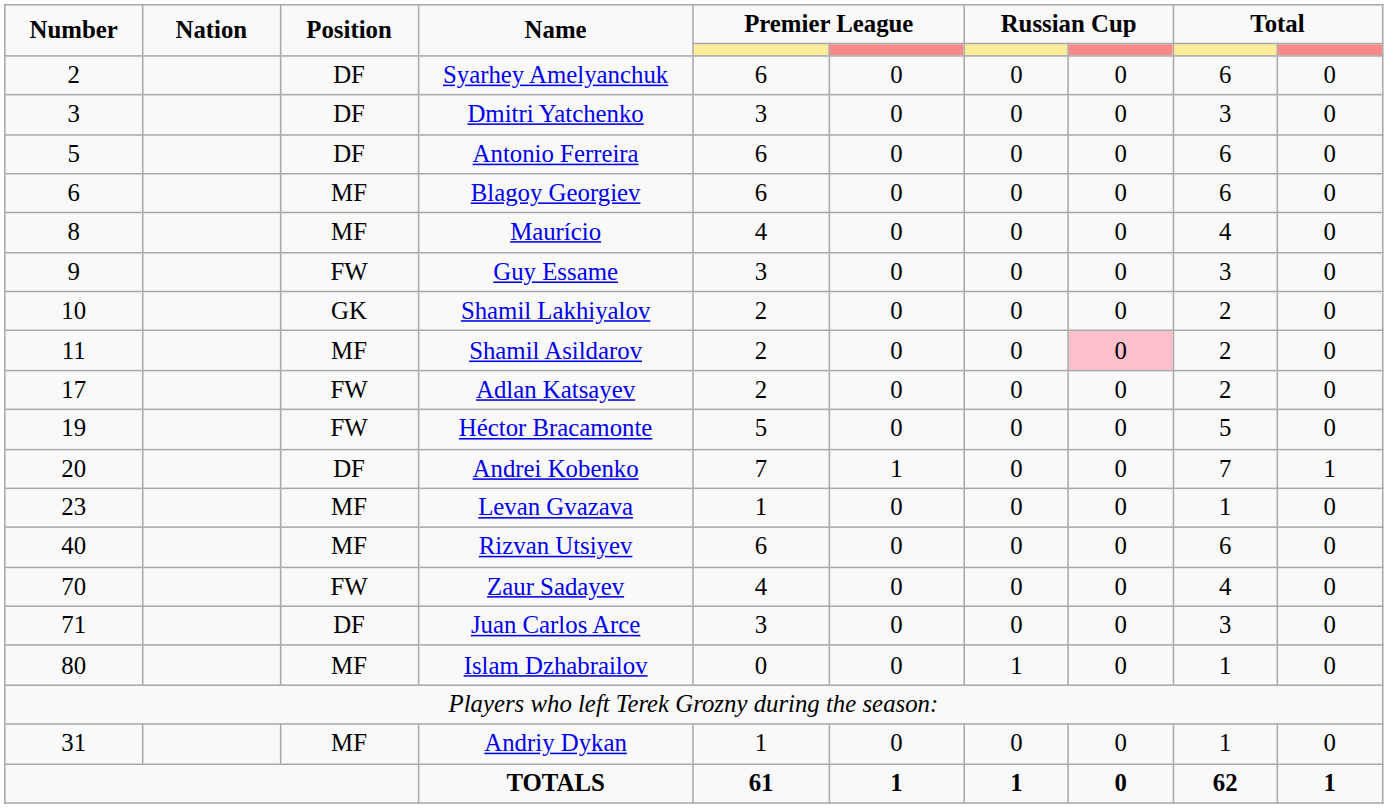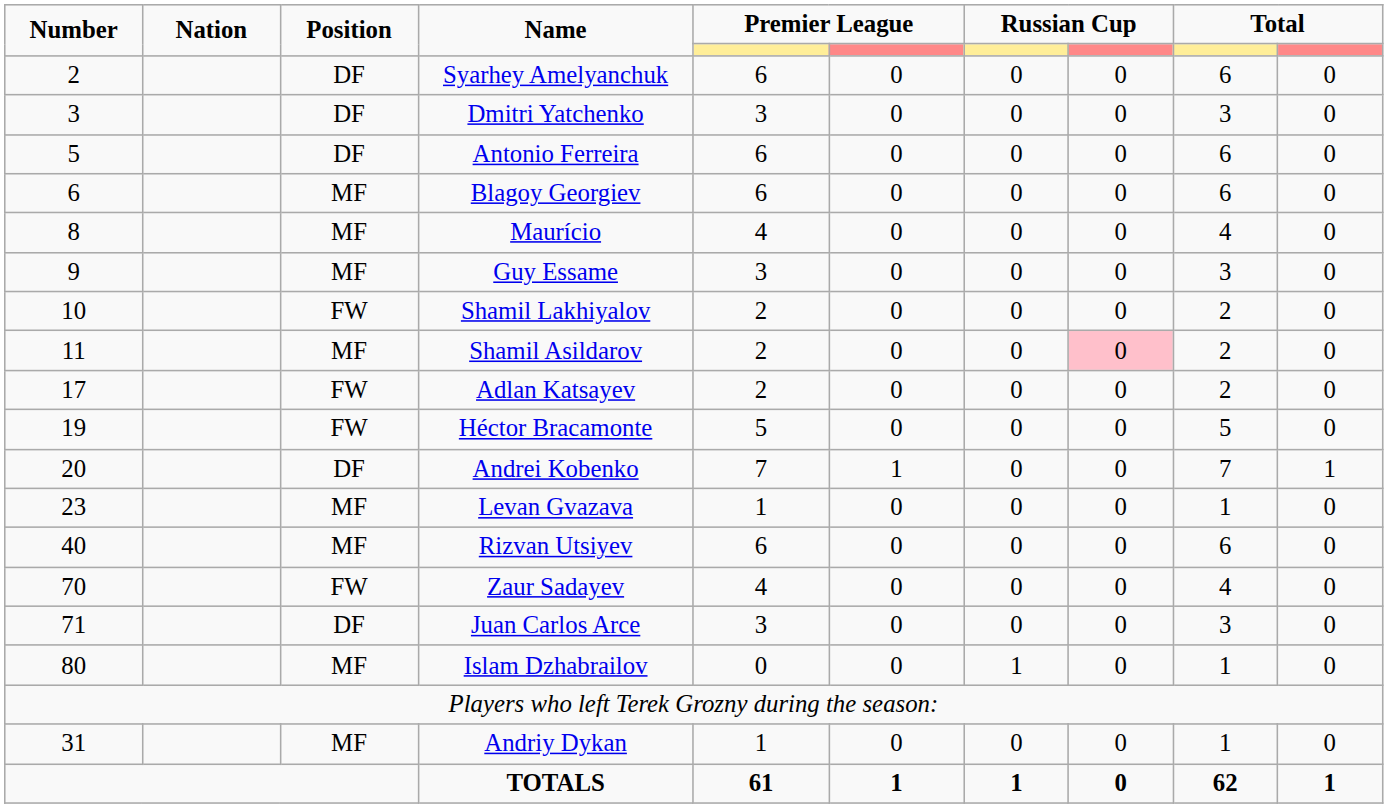Guy Essame | Position: FW -> MF
Shamil Lakhiyalov | Position: GK -> FW
